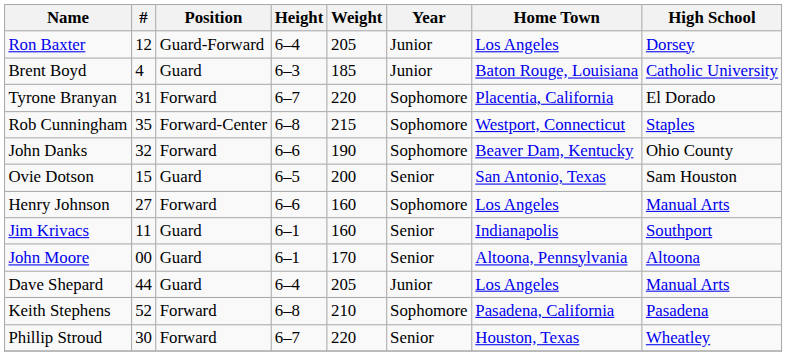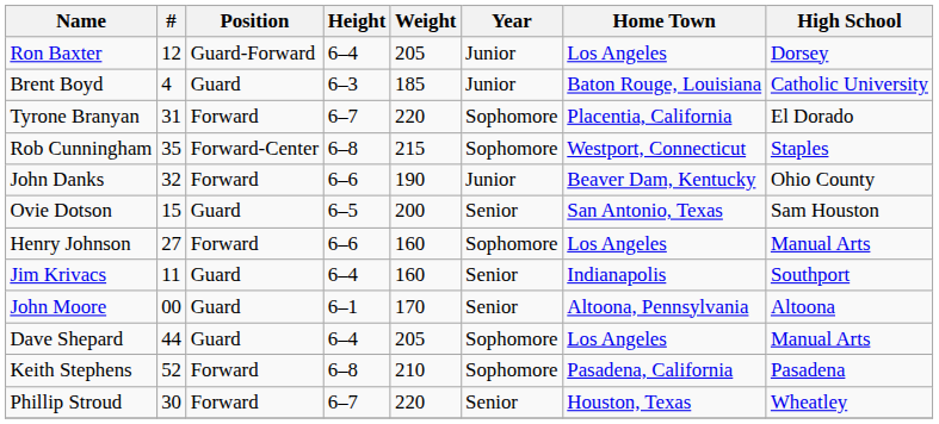John Danks | Year: Sophomore -> Junior
Jim Krivacs | Height: 6–1 -> 6–4
Dave Shepard | Year: Junior -> Sophomore
